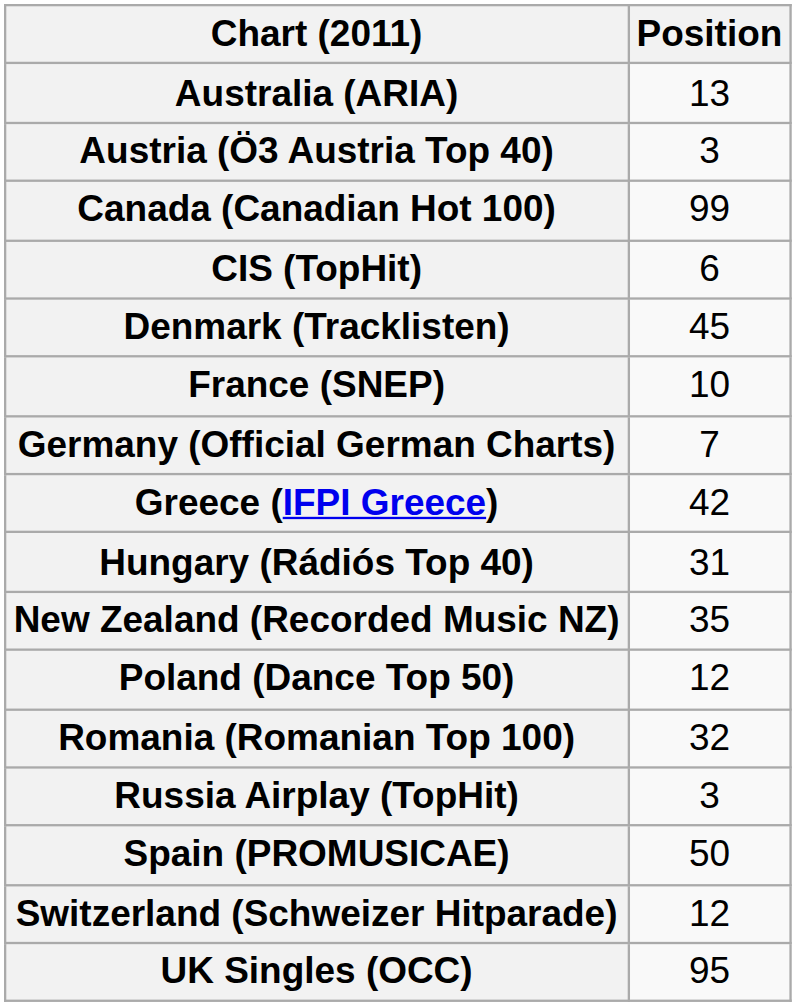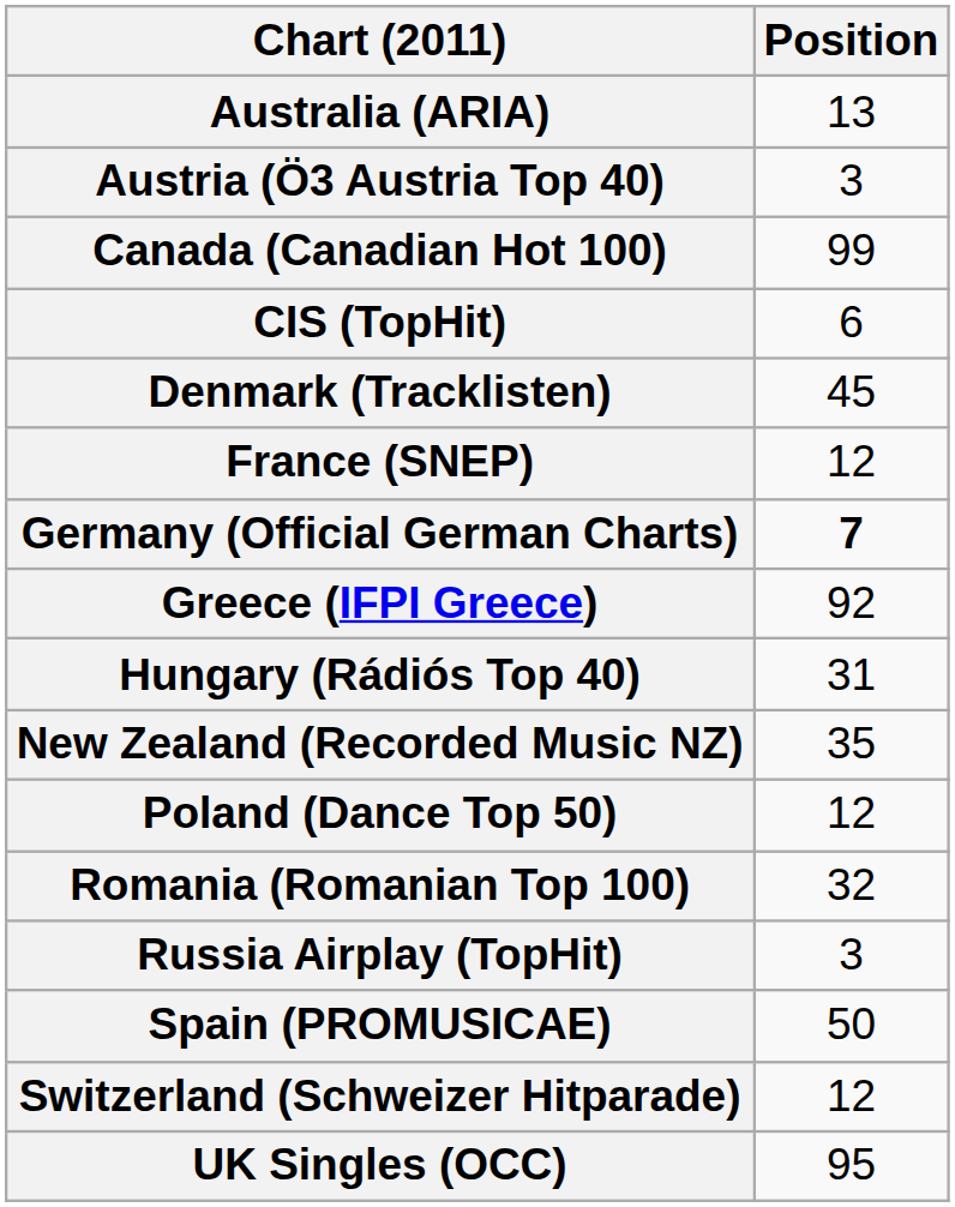France (SNEP) | Position: 10 -> 12
Germany (Official German Charts) | Position: normal -> bold
Greece (IFPI Greece) | Position: 42 -> 92
